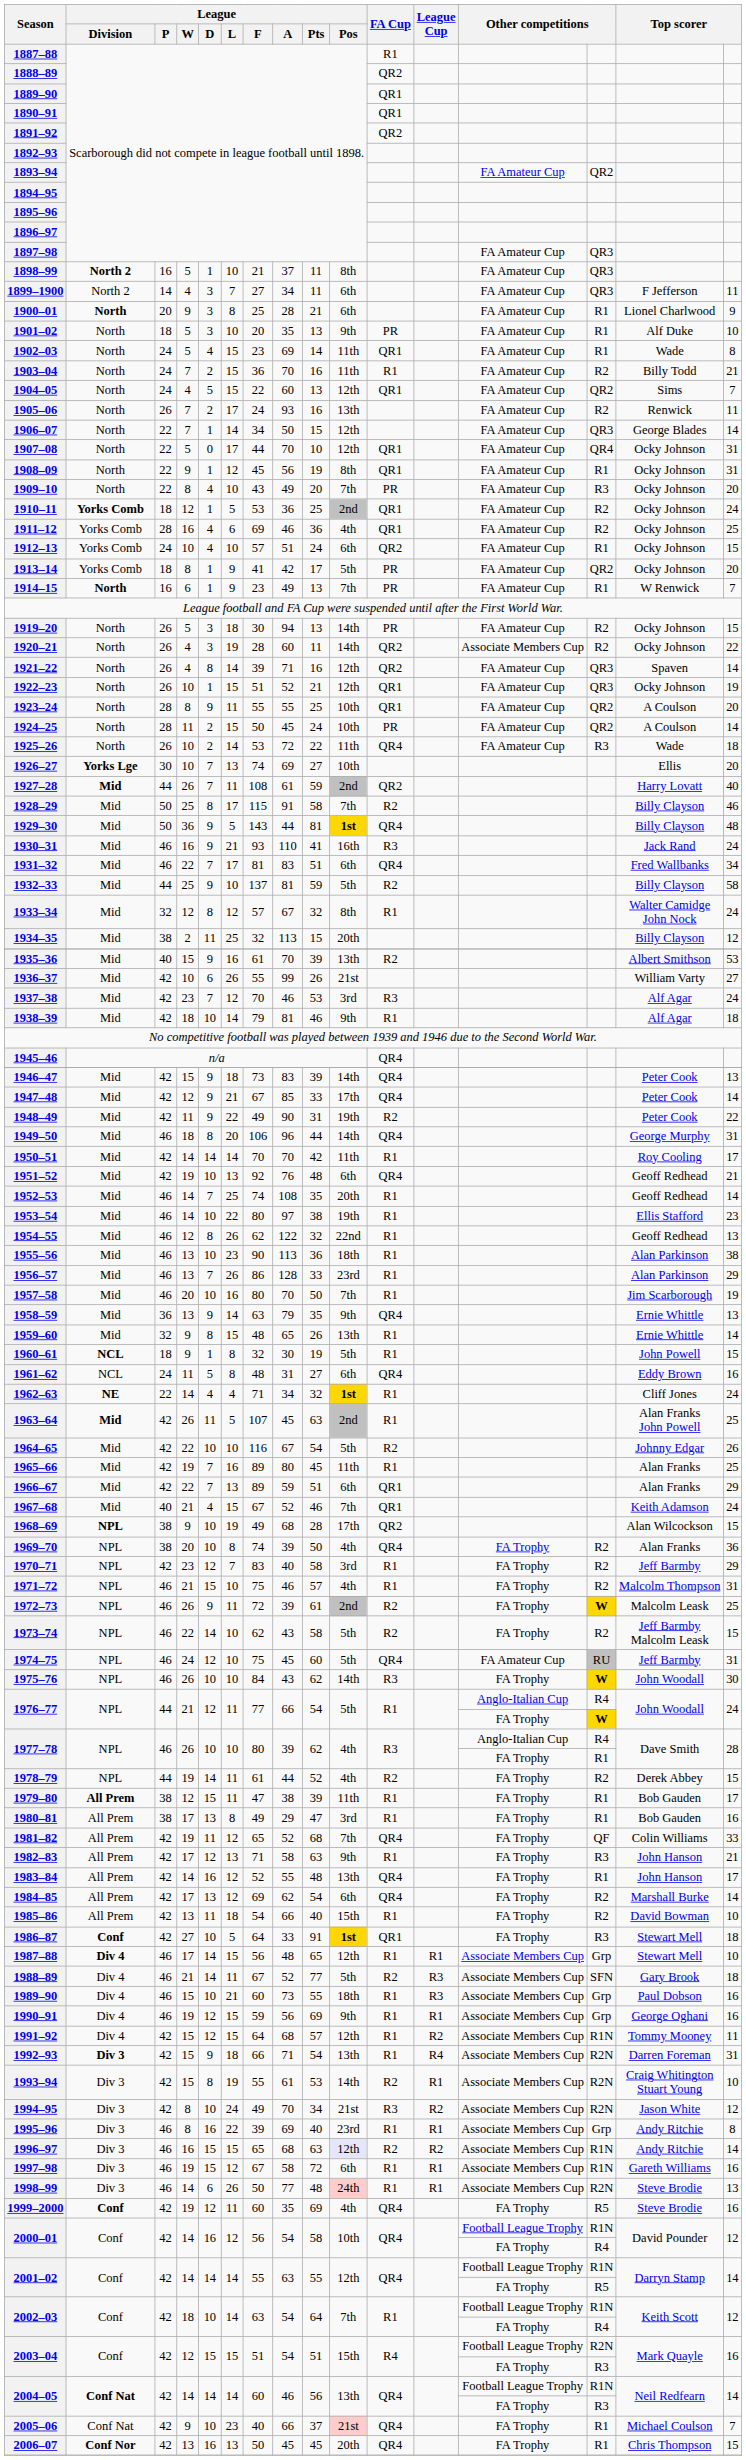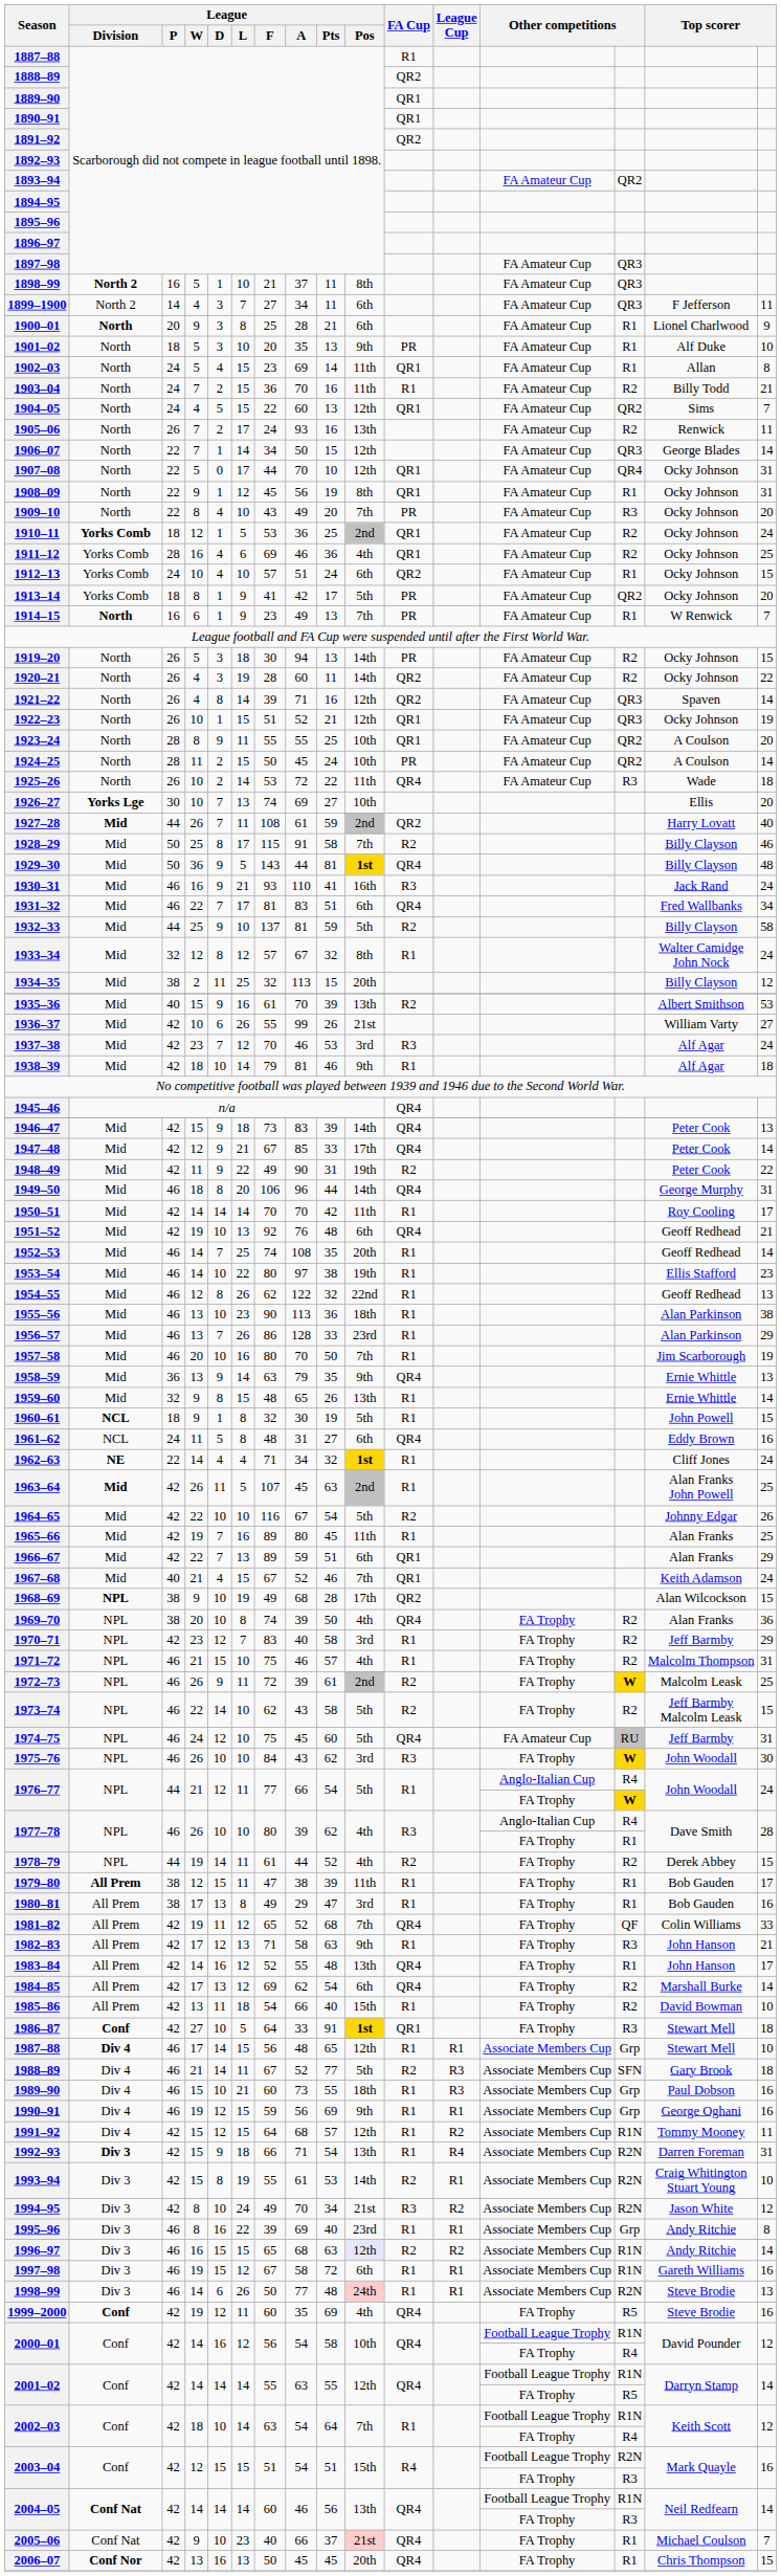1902–03 | column 15: Wade -> Allan
1920–21 | column 13: Associate Members Cup -> FA Amateur Cup
1975–76 | League / Pos: 14th -> 3rd
